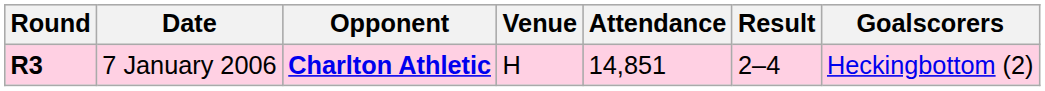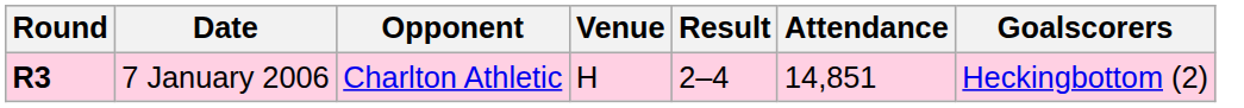columns swapped: Result <-> Attendance
7 January 2006 | Opponent: bold -> normal
